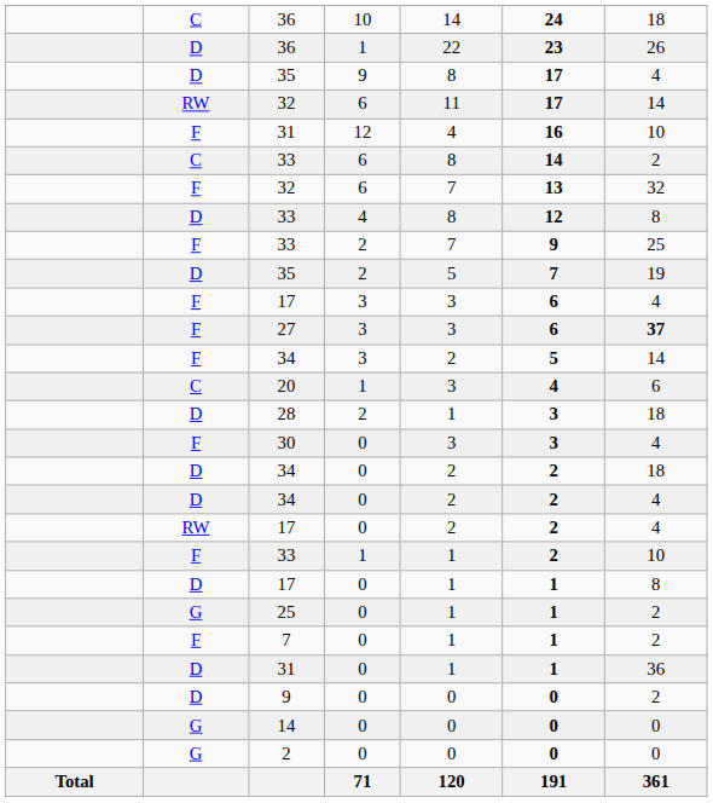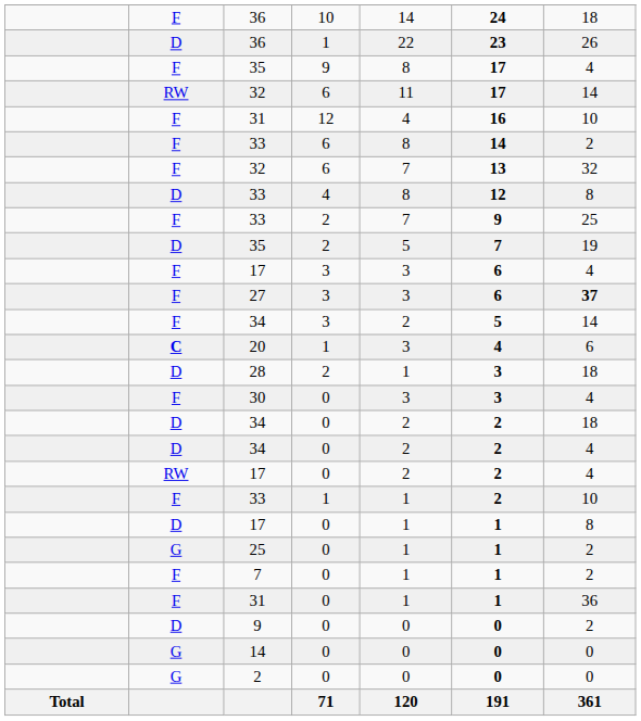36 / 10 | column 2: C -> F
35 / 9 | column 2: D -> F
33 / 6 | column 2: C -> F
20 | column 2: normal -> bold
31 / 0 | column 2: D -> F
